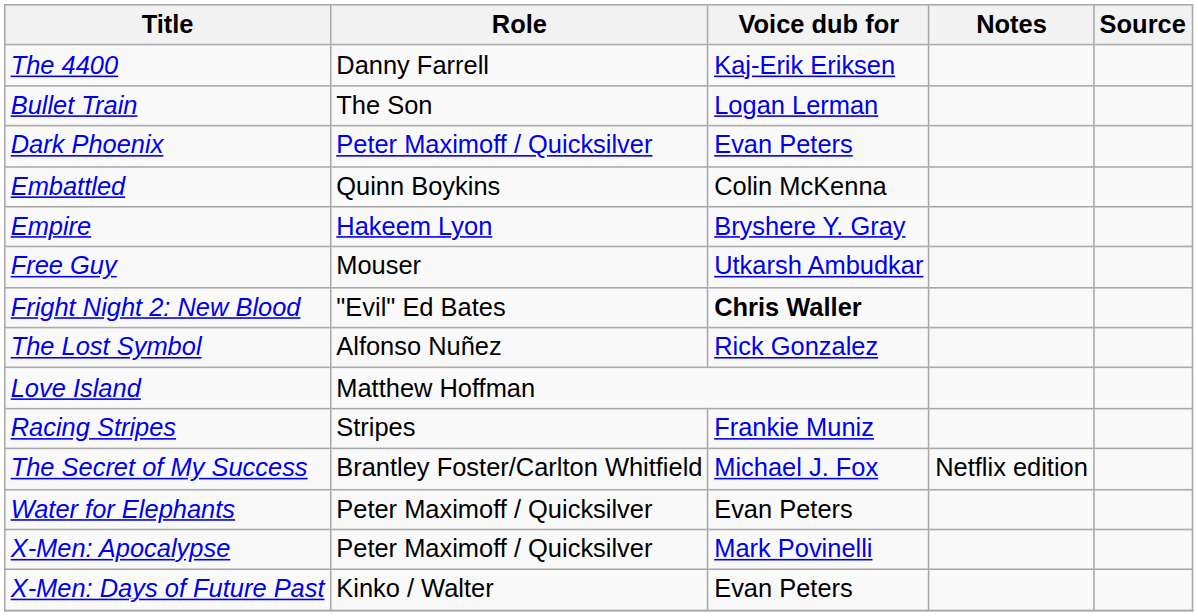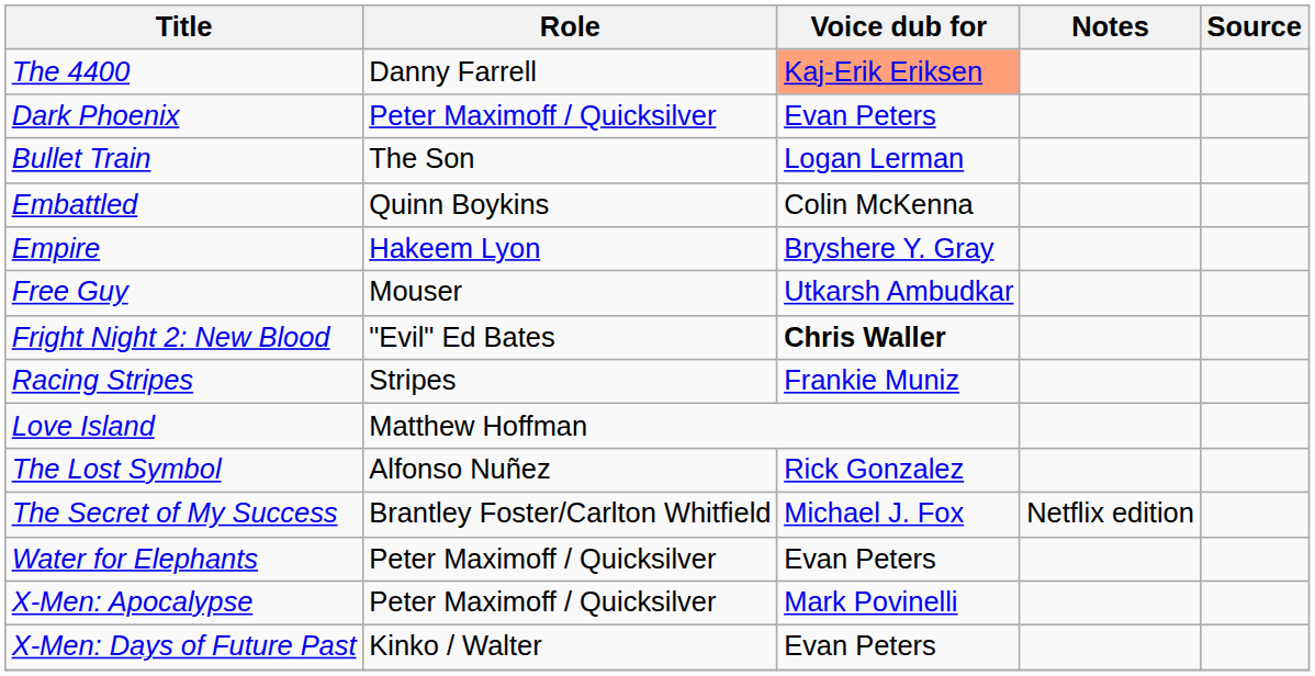The 4400 | Voice dub for: no background -> lightsalmon background
rows swapped: Bullet Train <-> Dark Phoenix
rows swapped: The Lost Symbol <-> Racing Stripes
